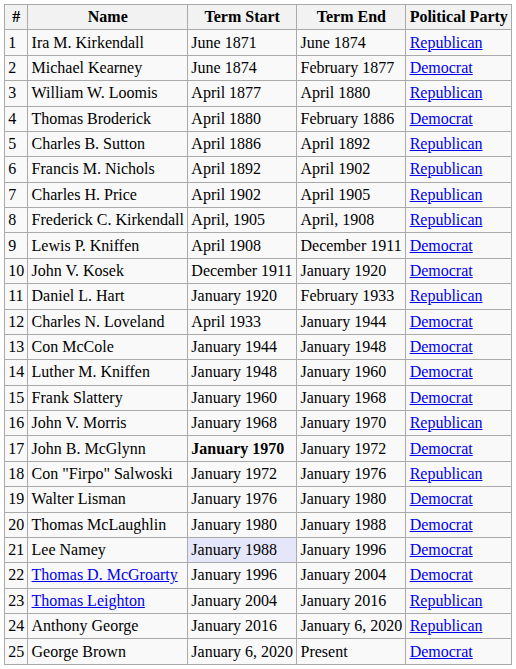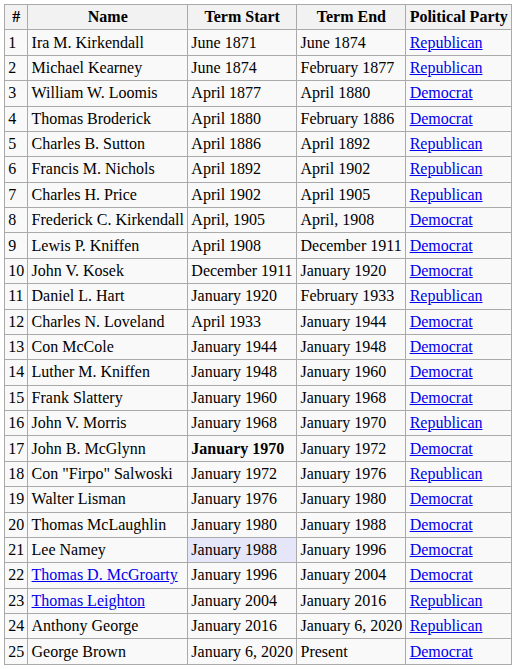Michael Kearney | Political Party: Democrat -> Republican
William W. Loomis | Political Party: Republican -> Democrat
Frederick C. Kirkendall | Political Party: Republican -> Democrat
